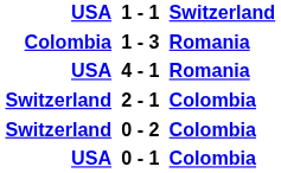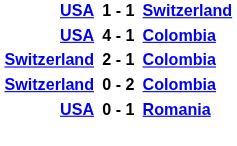- row: Colombia | 1 - 3 | Romania
4 - 1 | Switzerland: Romania -> Colombia
0 - 1 | Switzerland: Colombia -> Romania
